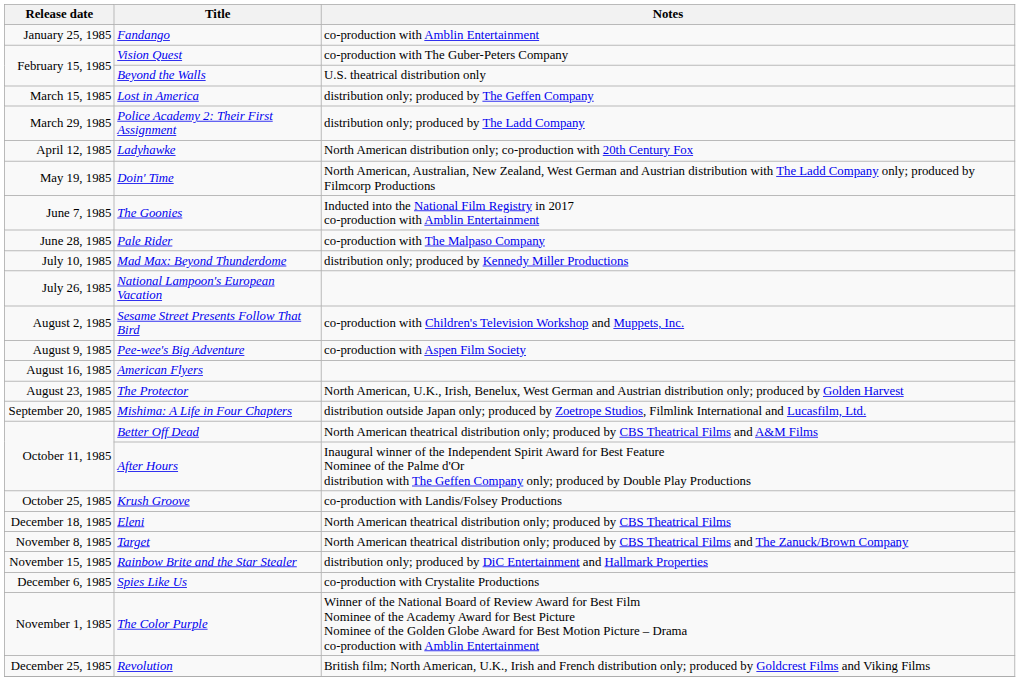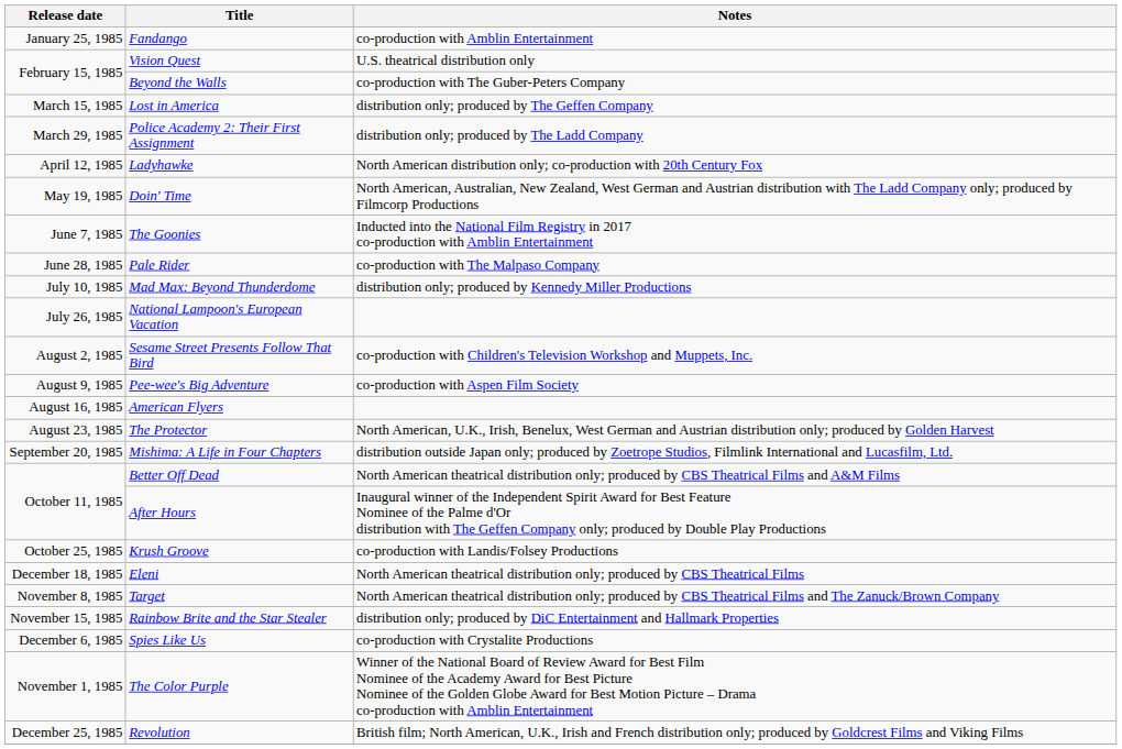Vision Quest | Notes: co-production with The Guber-Peters Company -> U.S. theatrical distribution only
Beyond the Walls | Notes: U.S. theatrical distribution only -> co-production with The Guber-Peters Company
